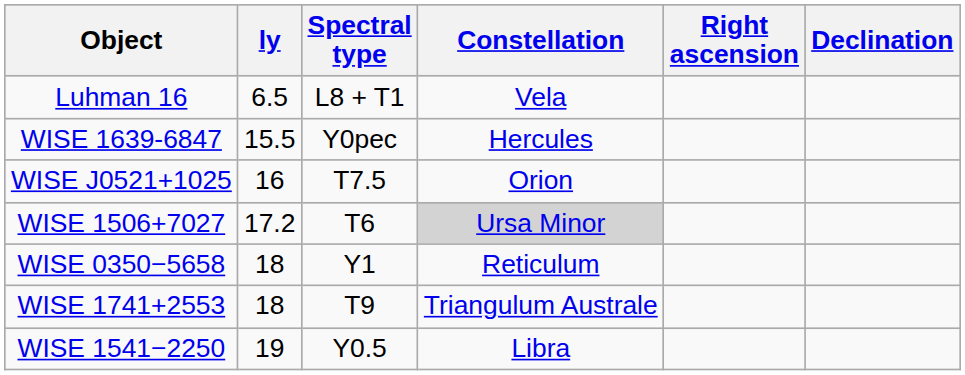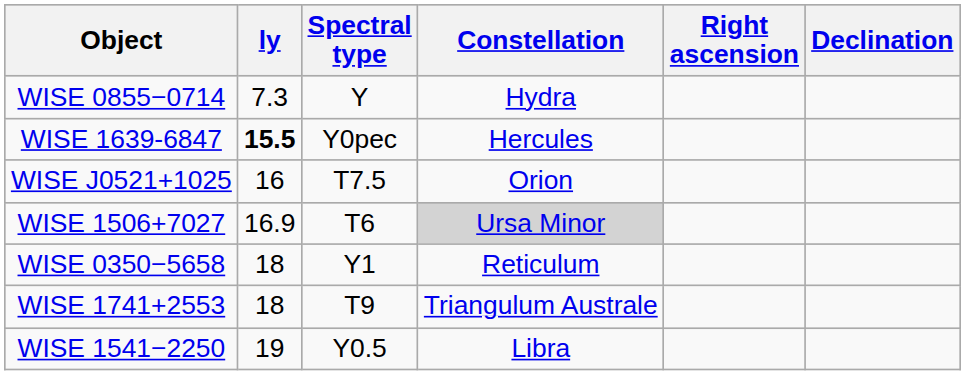- row: Luhman 16 | 6.5 | L8 + T1 | Vela
+ row: WISE 0855−0714 | 7.3 | Y | Hydra
WISE 1639-6847 | ly: normal -> bold
WISE 1506+7027 | ly: 17.2 -> 16.9
